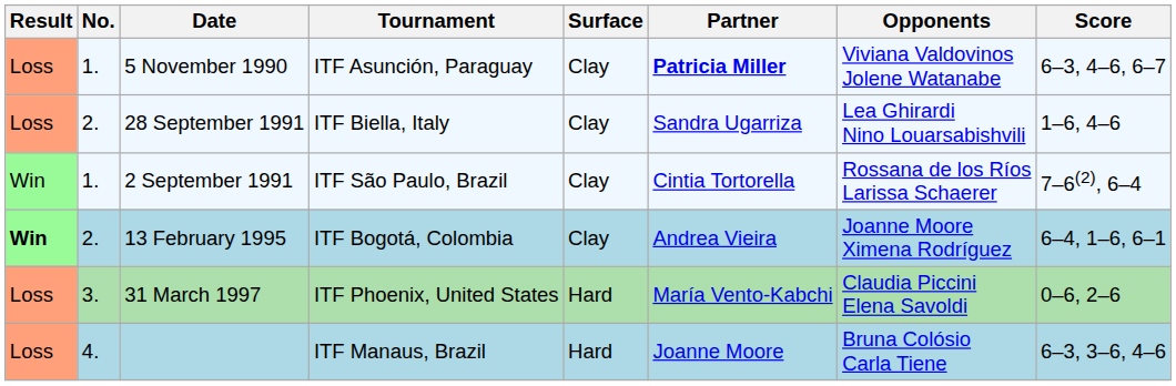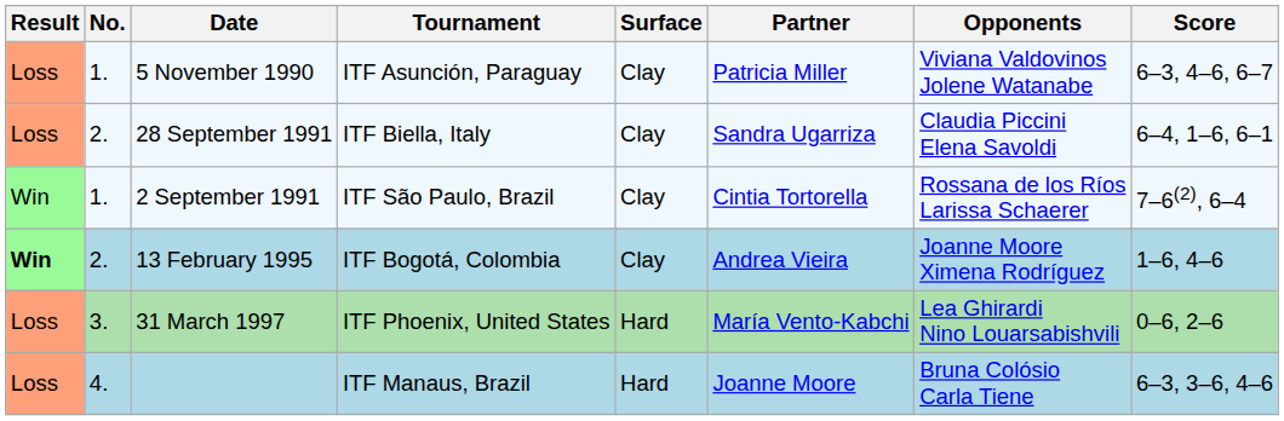5 November 1990 | Partner: bold -> normal
28 September 1991 | Opponents: Lea Ghirardi Nino Louarsabishvili -> Claudia Piccini Elena Savoldi
28 September 1991 | Score: 1–6, 4–6 -> 6–4, 1–6, 6–1
13 February 1995 | Score: 6–4, 1–6, 6–1 -> 1–6, 4–6
31 March 1997 | Opponents: Claudia Piccini Elena Savoldi -> Lea Ghirardi Nino Louarsabishvili
